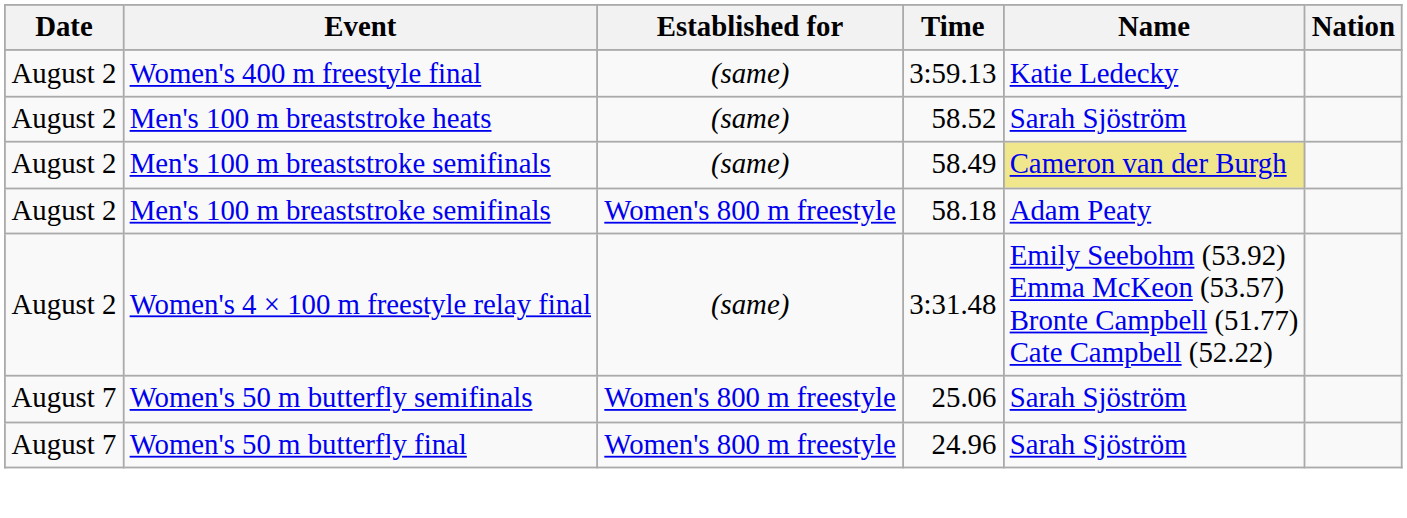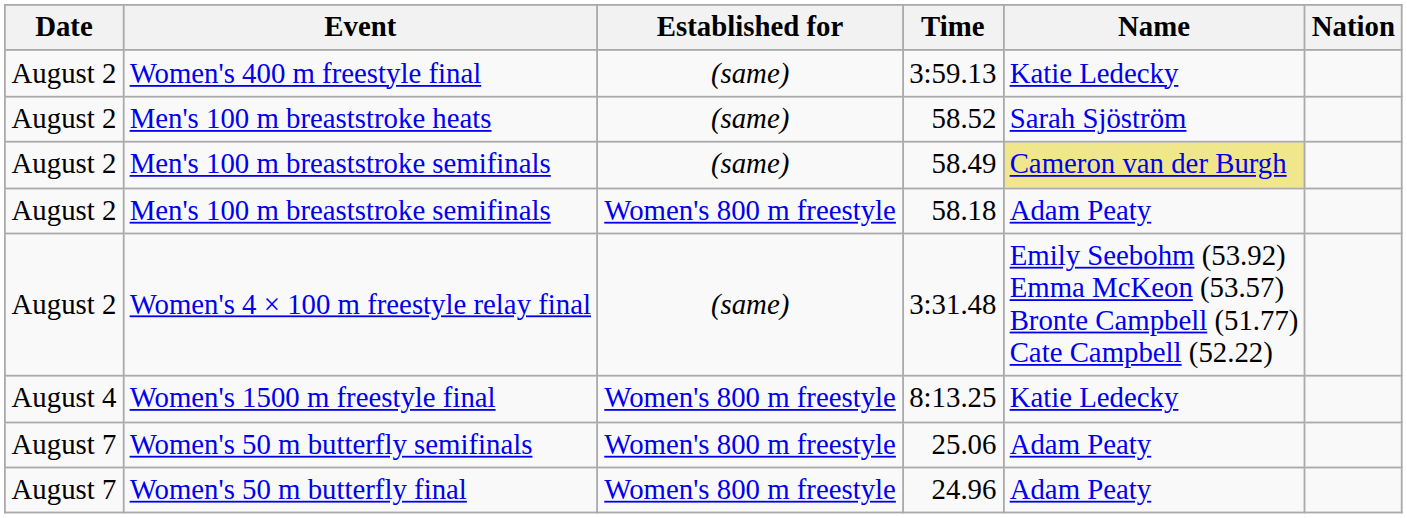+ row: August 4 | Women's 1500 m freestyle final | Women's 800 m freestyle | 8:13.25 | Katie Ledecky
25.06 | Name: Sarah Sjöström -> Adam Peaty
24.96 | Name: Sarah Sjöström -> Adam Peaty
